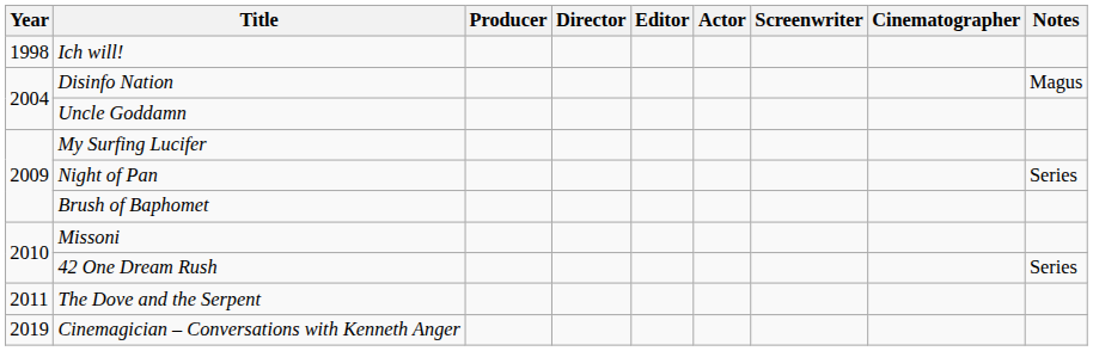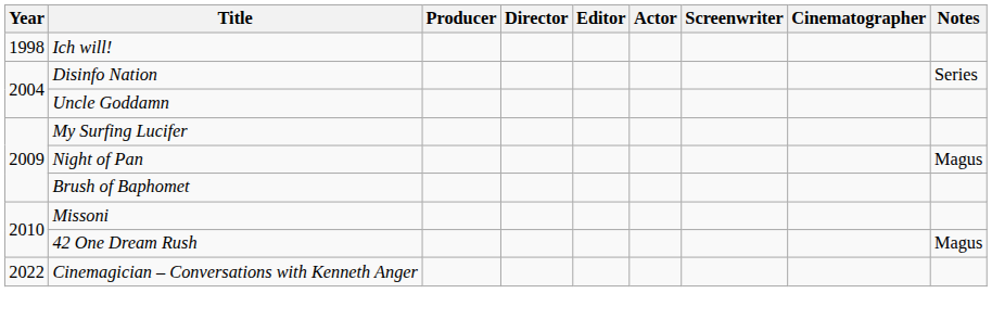Disinfo Nation | Notes: Magus -> Series
Night of Pan | Notes: Series -> Magus
42 One Dream Rush | Notes: Series -> Magus
- row: 2011 | The Dove and the Serpent
Cinemagician – Conversations with Kenneth Anger | Year: 2019 -> 2022
